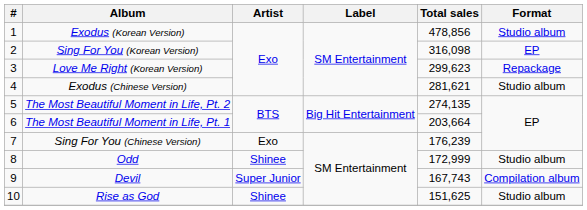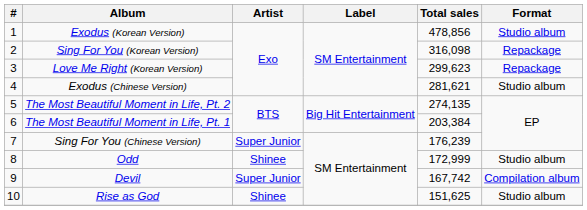Sing For You (Korean Version) | Format: EP -> Repackage
The Most Beautiful Moment in Life, Pt. 1 | Total sales: 203,664 -> 203,384
Sing For You (Chinese Version) | Artist: Exo -> Super Junior
Devil | Total sales: 167,743 -> 167,742
